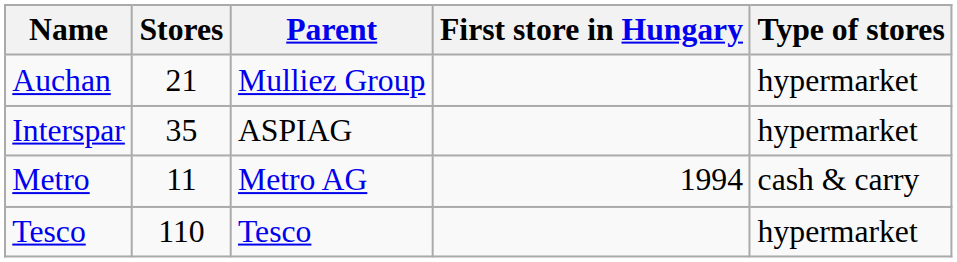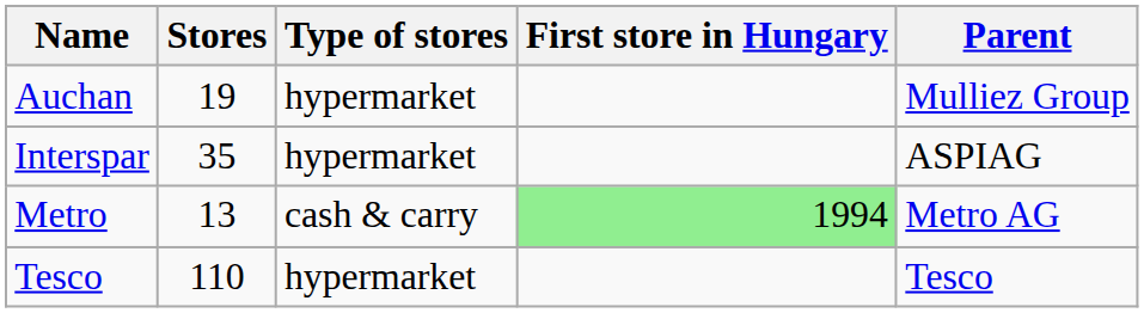columns swapped: Type of stores <-> Parent
Auchan | Stores: 21 -> 19
Metro | Stores: 11 -> 13
Metro | First store in Hungary: no background -> lightgreen background
